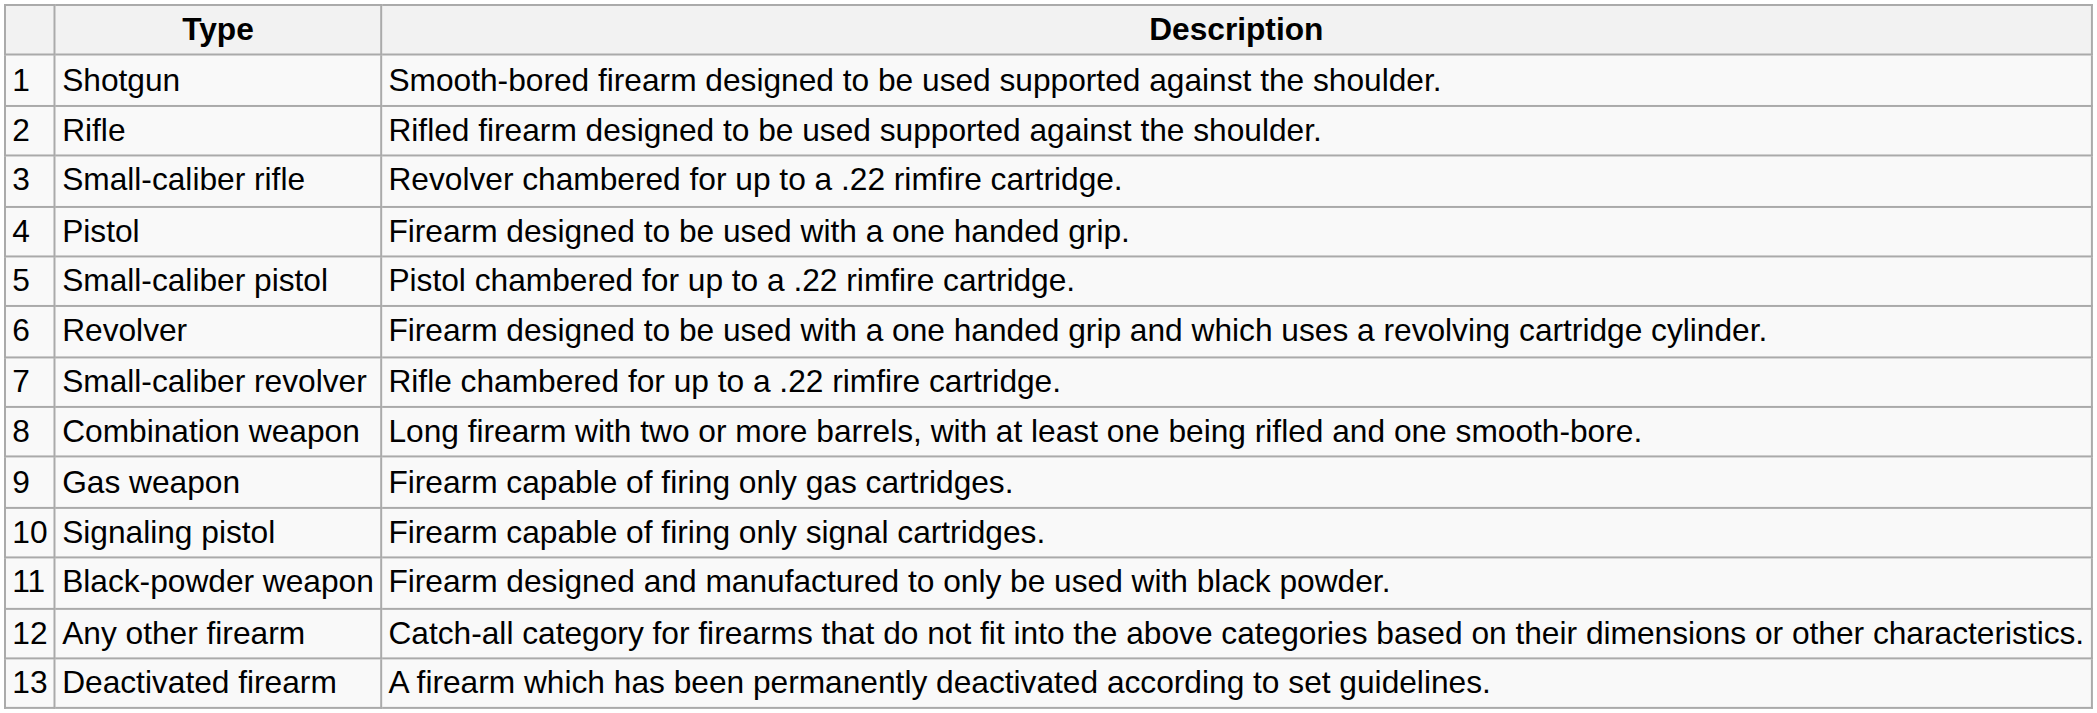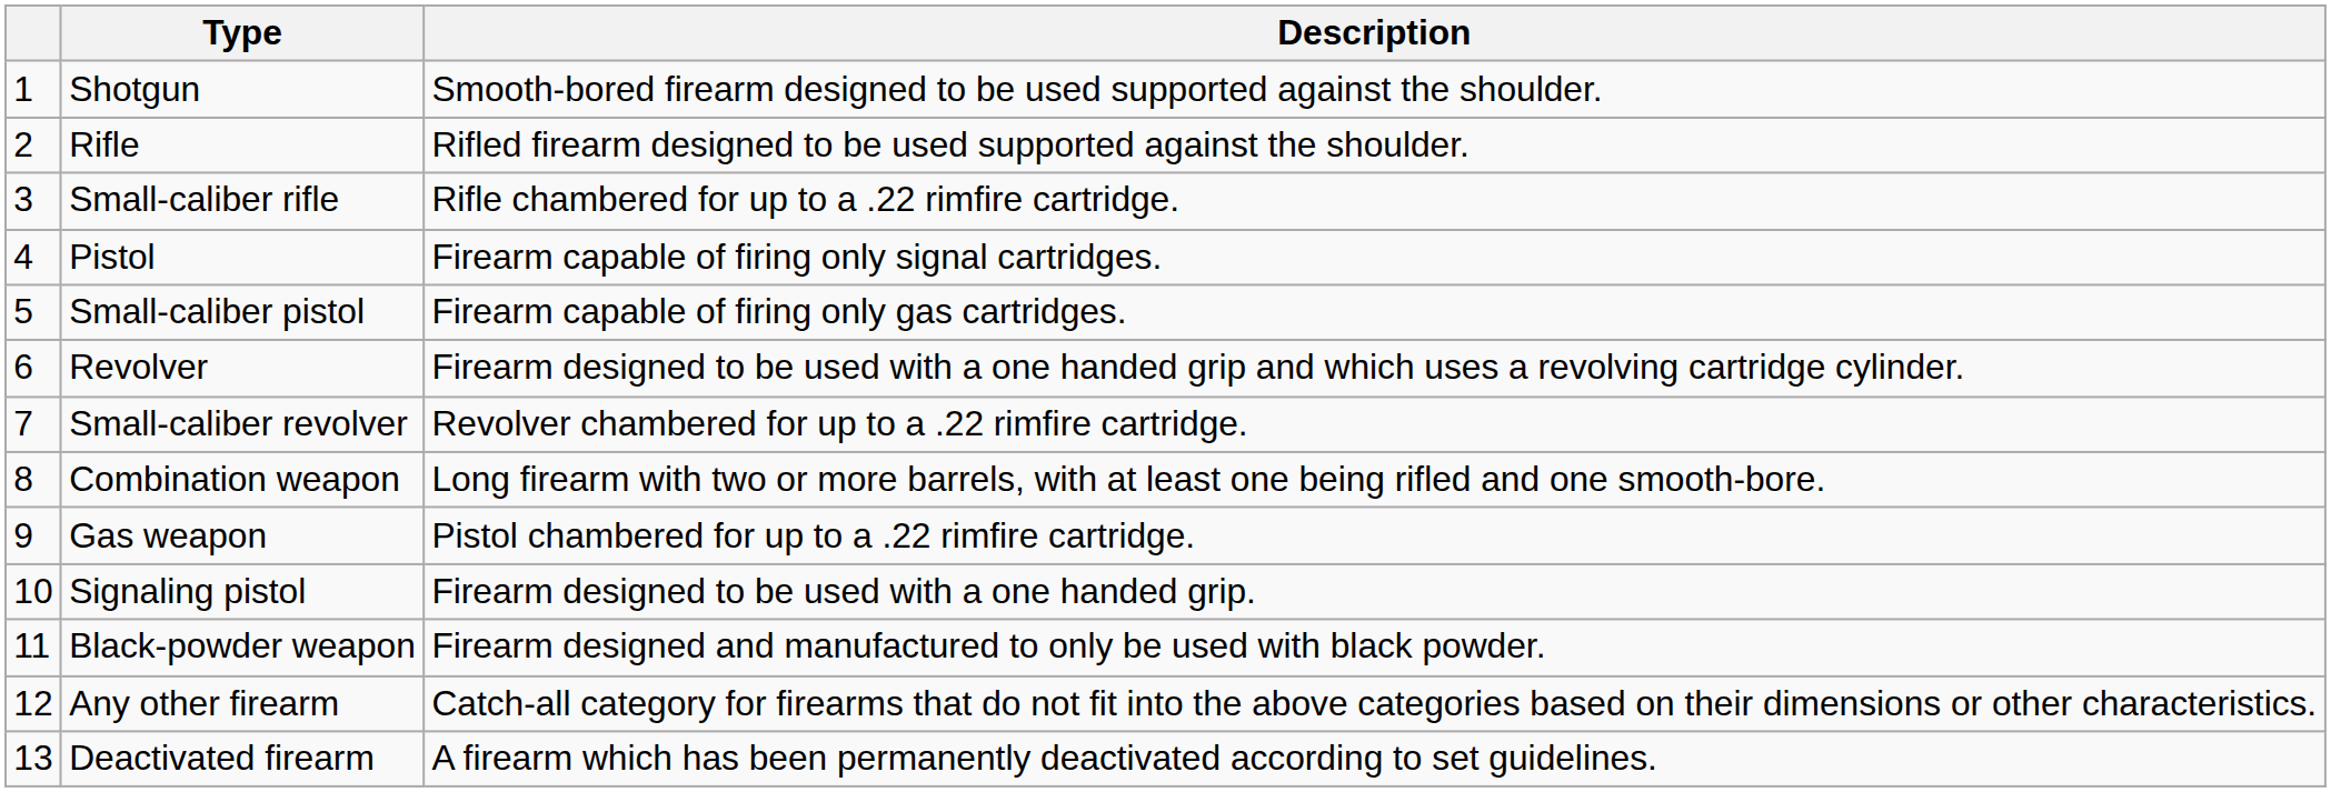Small-caliber rifle | Description: Revolver chambered for up to a .22 rimfire cartridge. -> Rifle chambered for up to a .22 rimfire cartridge.
Pistol | Description: Firearm designed to be used with a one handed grip. -> Firearm capable of firing only signal cartridges.
Small-caliber pistol | Description: Pistol chambered for up to a .22 rimfire cartridge. -> Firearm capable of firing only gas cartridges.
Small-caliber revolver | Description: Rifle chambered for up to a .22 rimfire cartridge. -> Revolver chambered for up to a .22 rimfire cartridge.
Gas weapon | Description: Firearm capable of firing only gas cartridges. -> Pistol chambered for up to a .22 rimfire cartridge.
Signaling pistol | Description: Firearm capable of firing only signal cartridges. -> Firearm designed to be used with a one handed grip.
